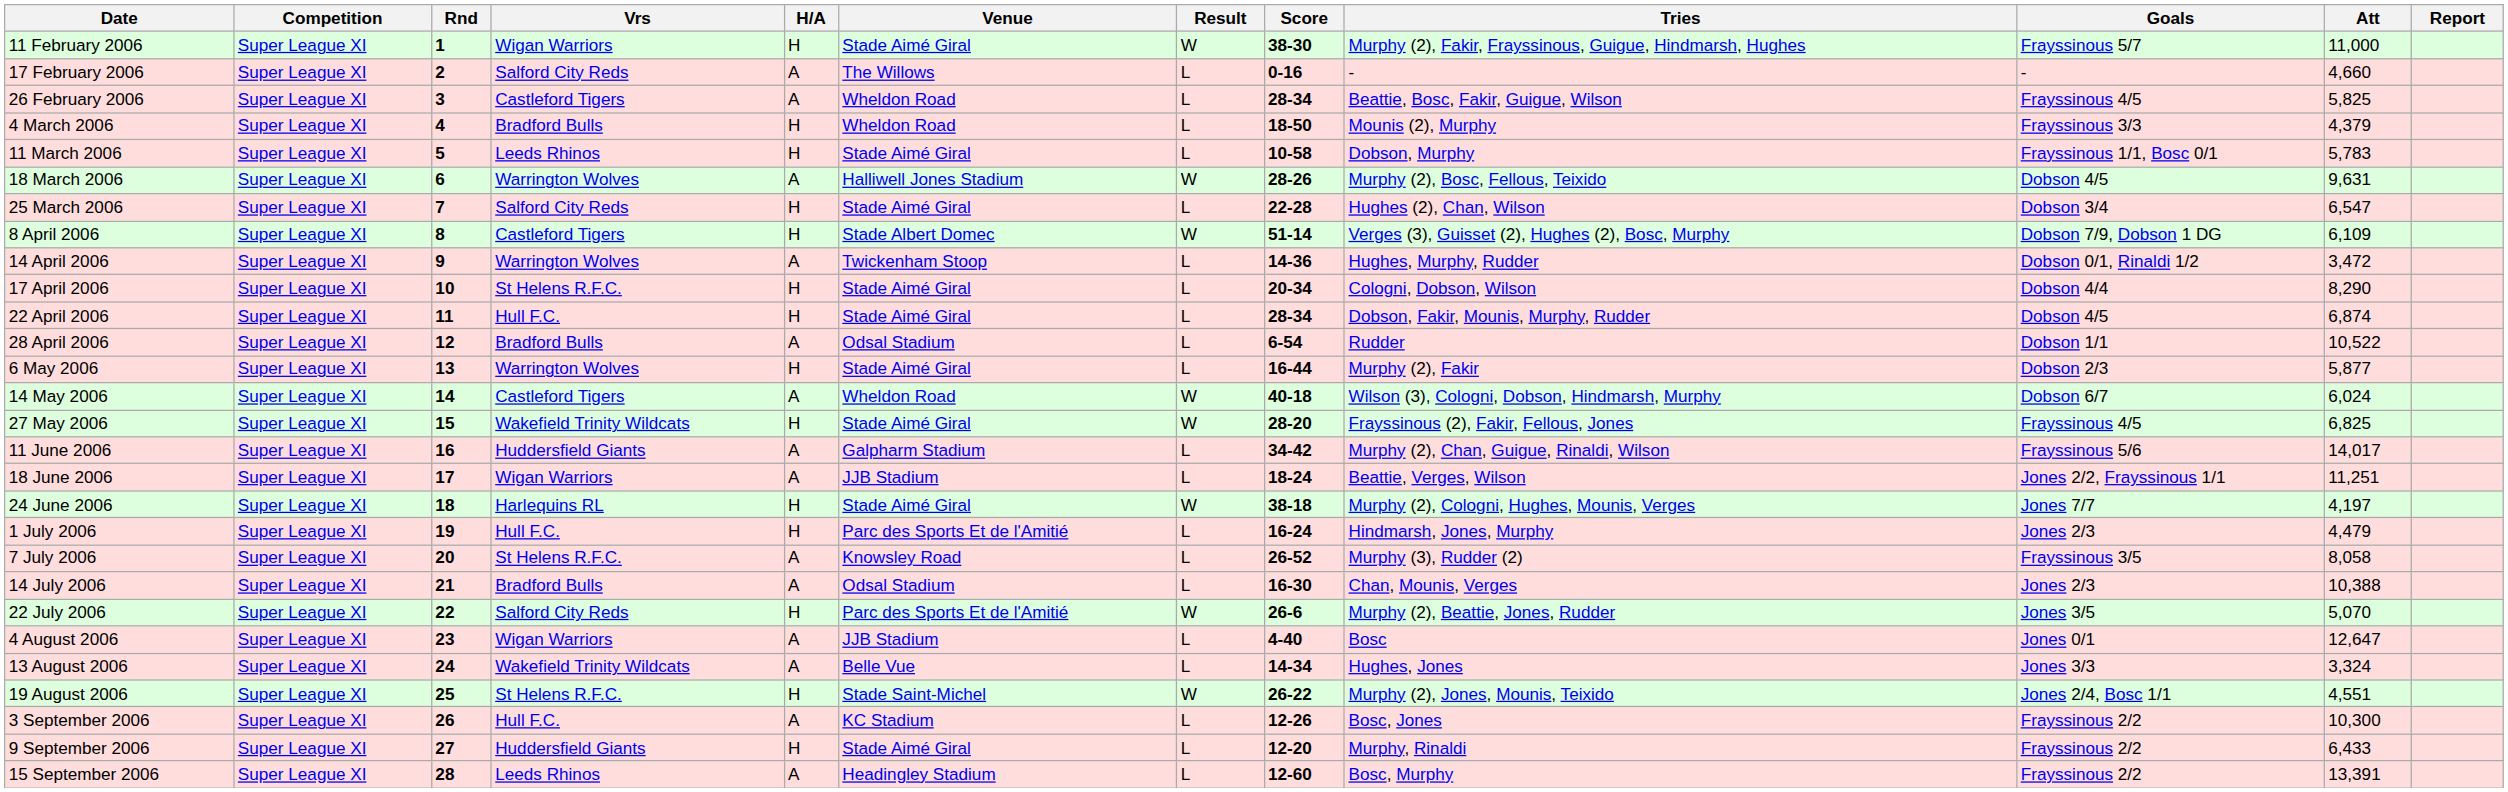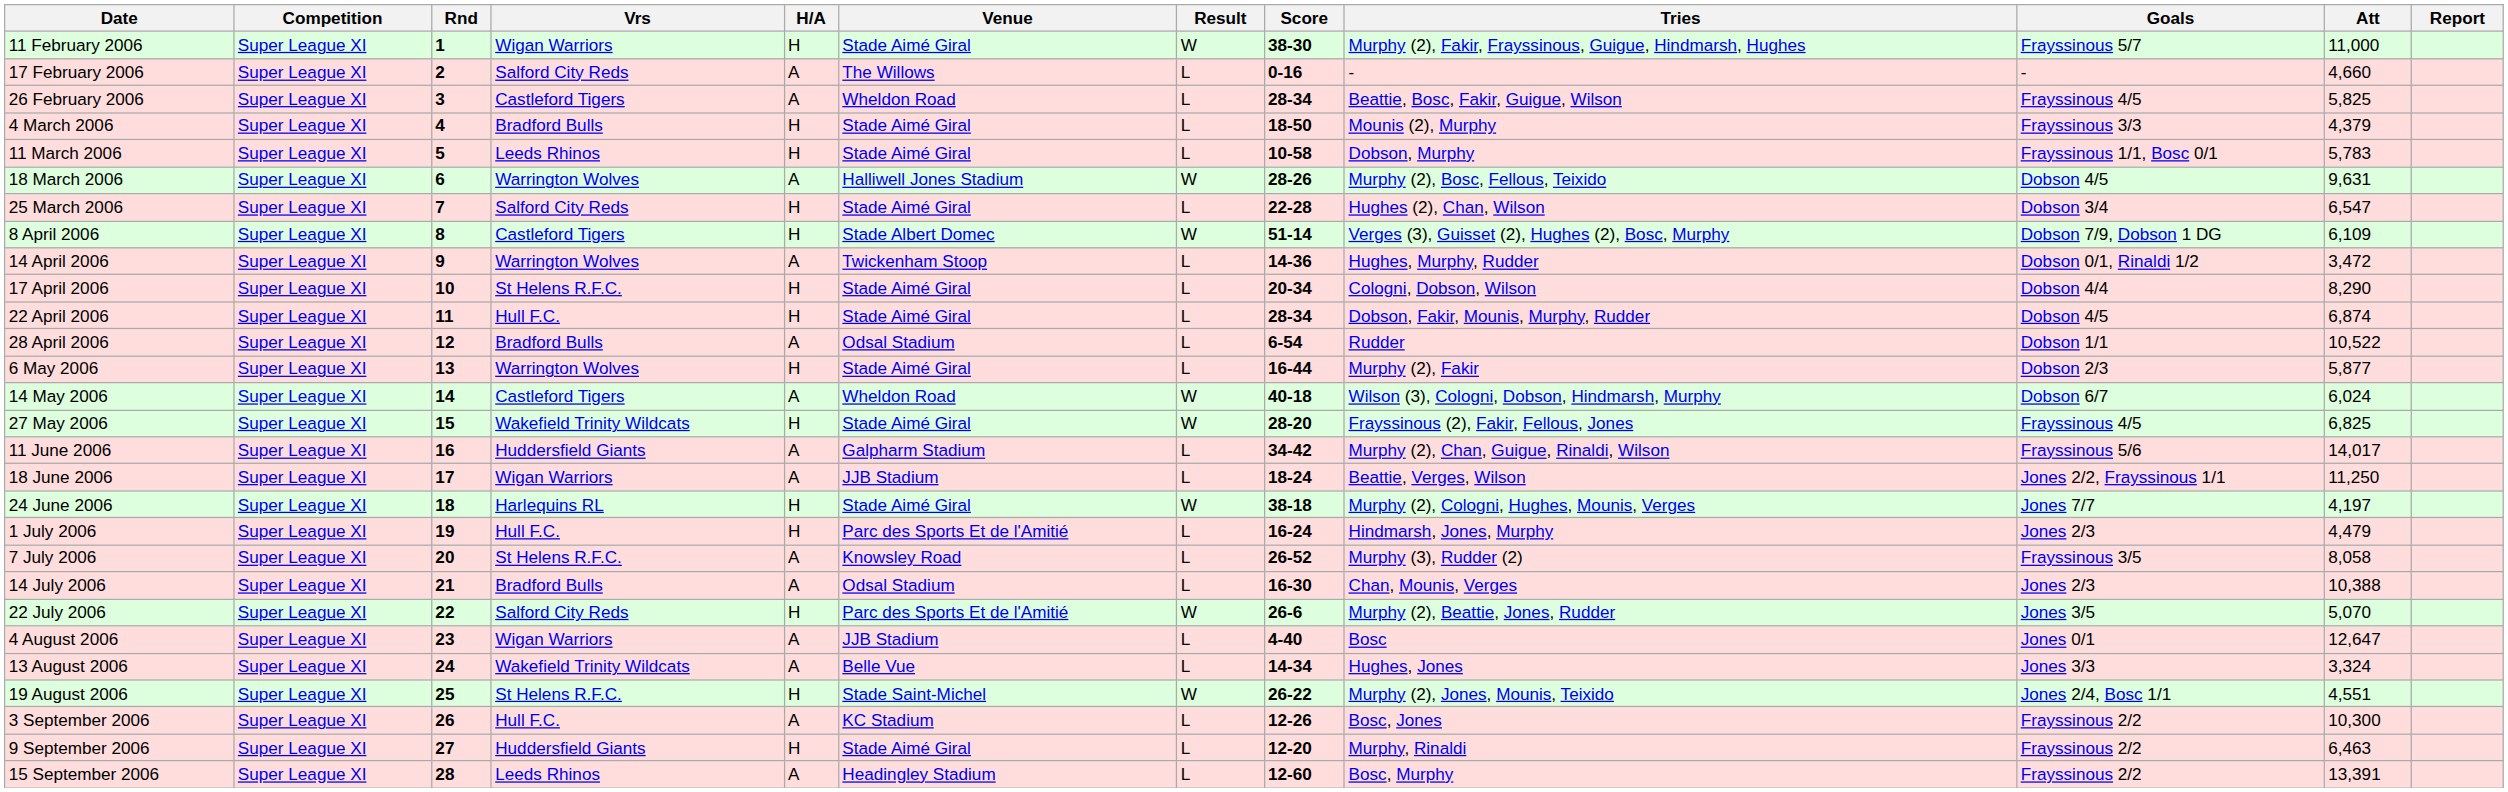4 March 2006 | Venue: Wheldon Road -> Stade Aimé Giral
18 June 2006 | Att: 11,251 -> 11,250
9 September 2006 | Att: 6,433 -> 6,463
